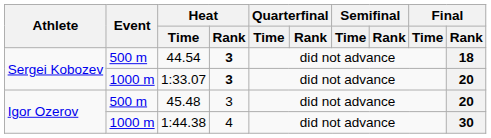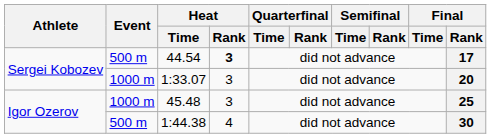44.54 | Final / Rank: 18 -> 17
1:33.07 | Heat / Rank: bold -> normal
45.48 | Event: 500 m -> 1000 m
45.48 | Final / Rank: 20 -> 25
1:44.38 | Event: 1000 m -> 500 m
